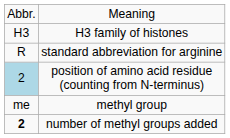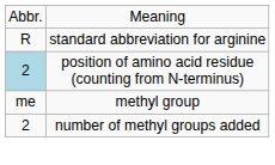- row: H3 | H3 family of histones
number of methyl groups added | column 1: bold -> normal
